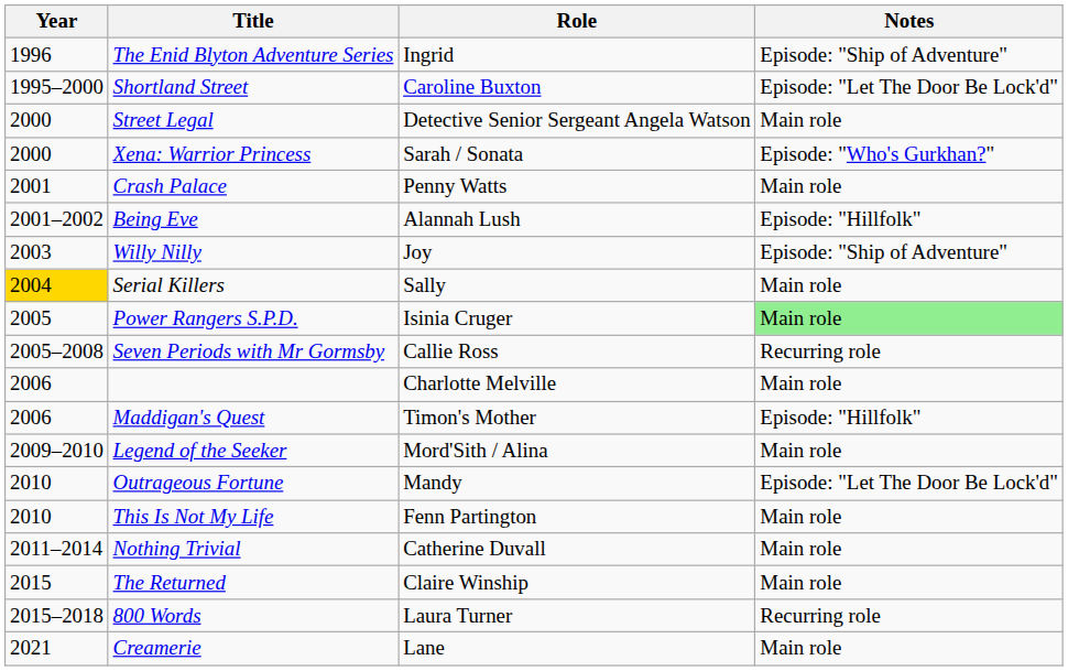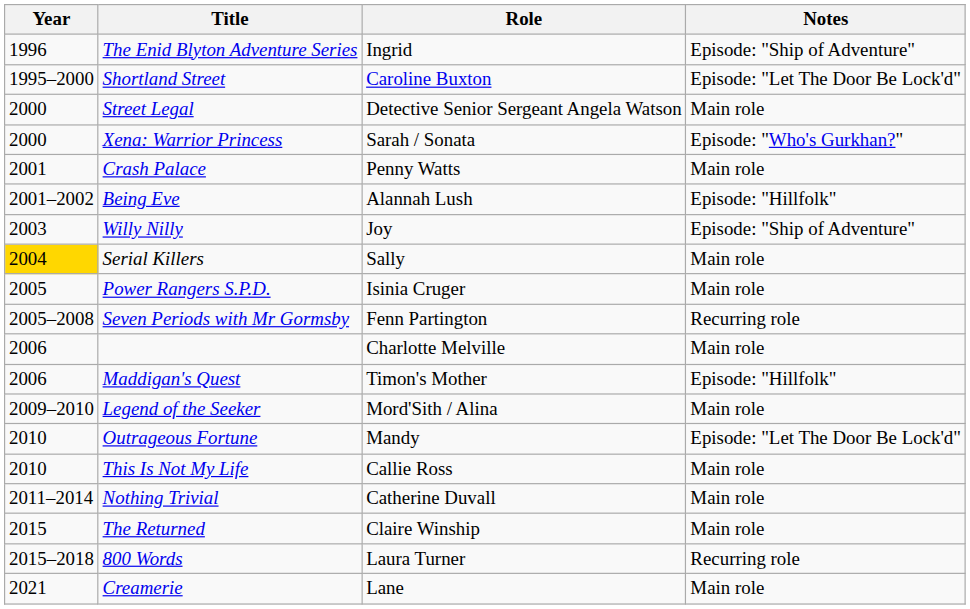Power Rangers S.P.D. | Notes: lightgreen background -> no background
Seven Periods with Mr Gormsby | Role: Callie Ross -> Fenn Partington
This Is Not My Life | Role: Fenn Partington -> Callie Ross
